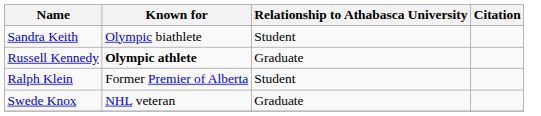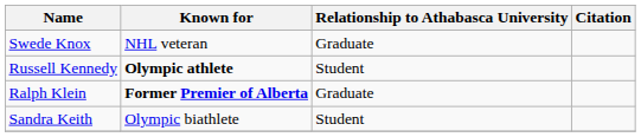rows swapped: Sandra Keith <-> Swede Knox
Russell Kennedy | Relationship to Athabasca University: Graduate -> Student
Ralph Klein | Known for: normal -> bold
Ralph Klein | Relationship to Athabasca University: Student -> Graduate
